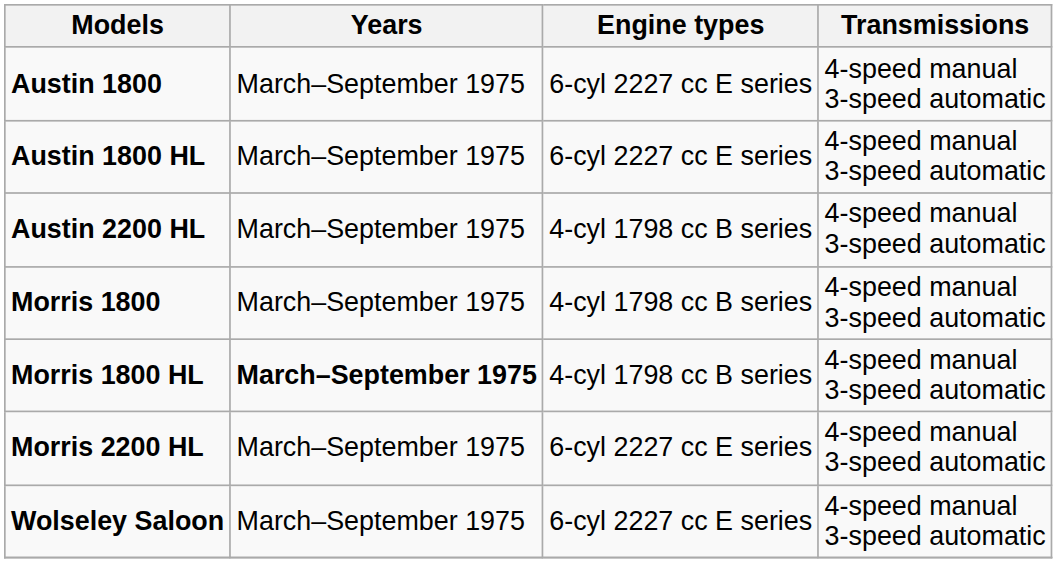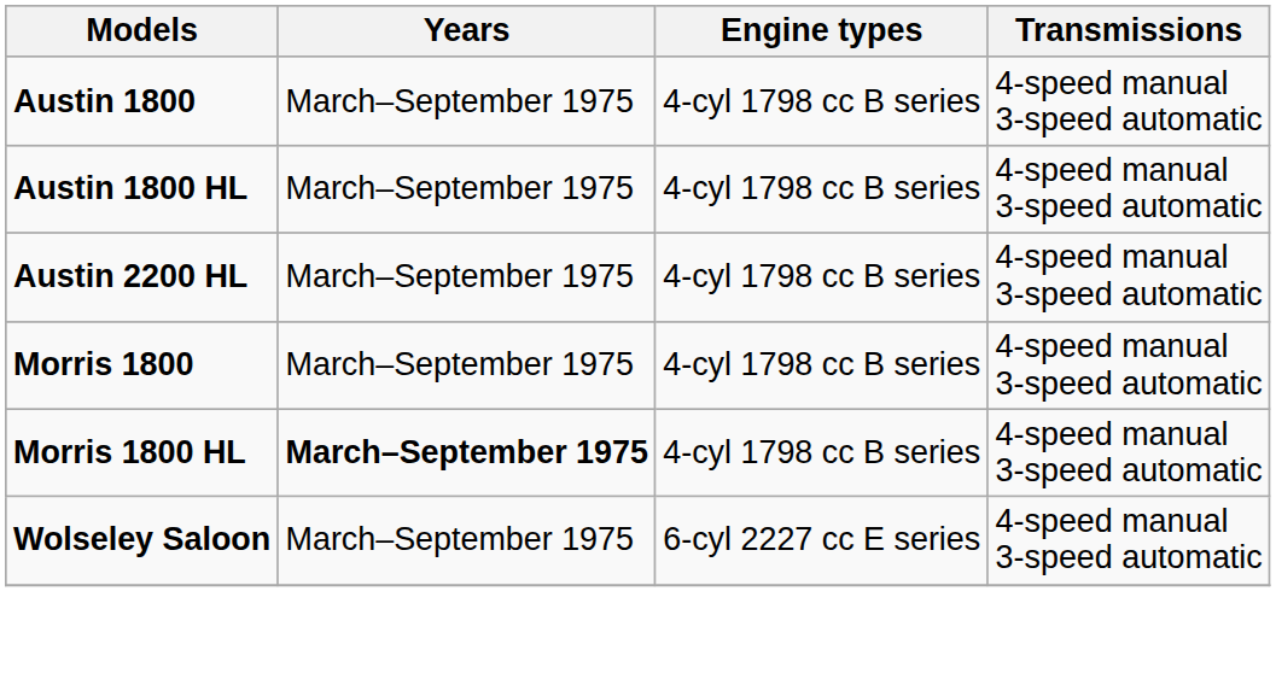Austin 1800 | Engine types: 6-cyl 2227 cc E series -> 4-cyl 1798 cc B series
Austin 1800 HL | Engine types: 6-cyl 2227 cc E series -> 4-cyl 1798 cc B series
- row: Morris 2200 HL | March–September 1975 | 6-cyl 2227 cc E series | 4-speed manual 3-speed automatic
